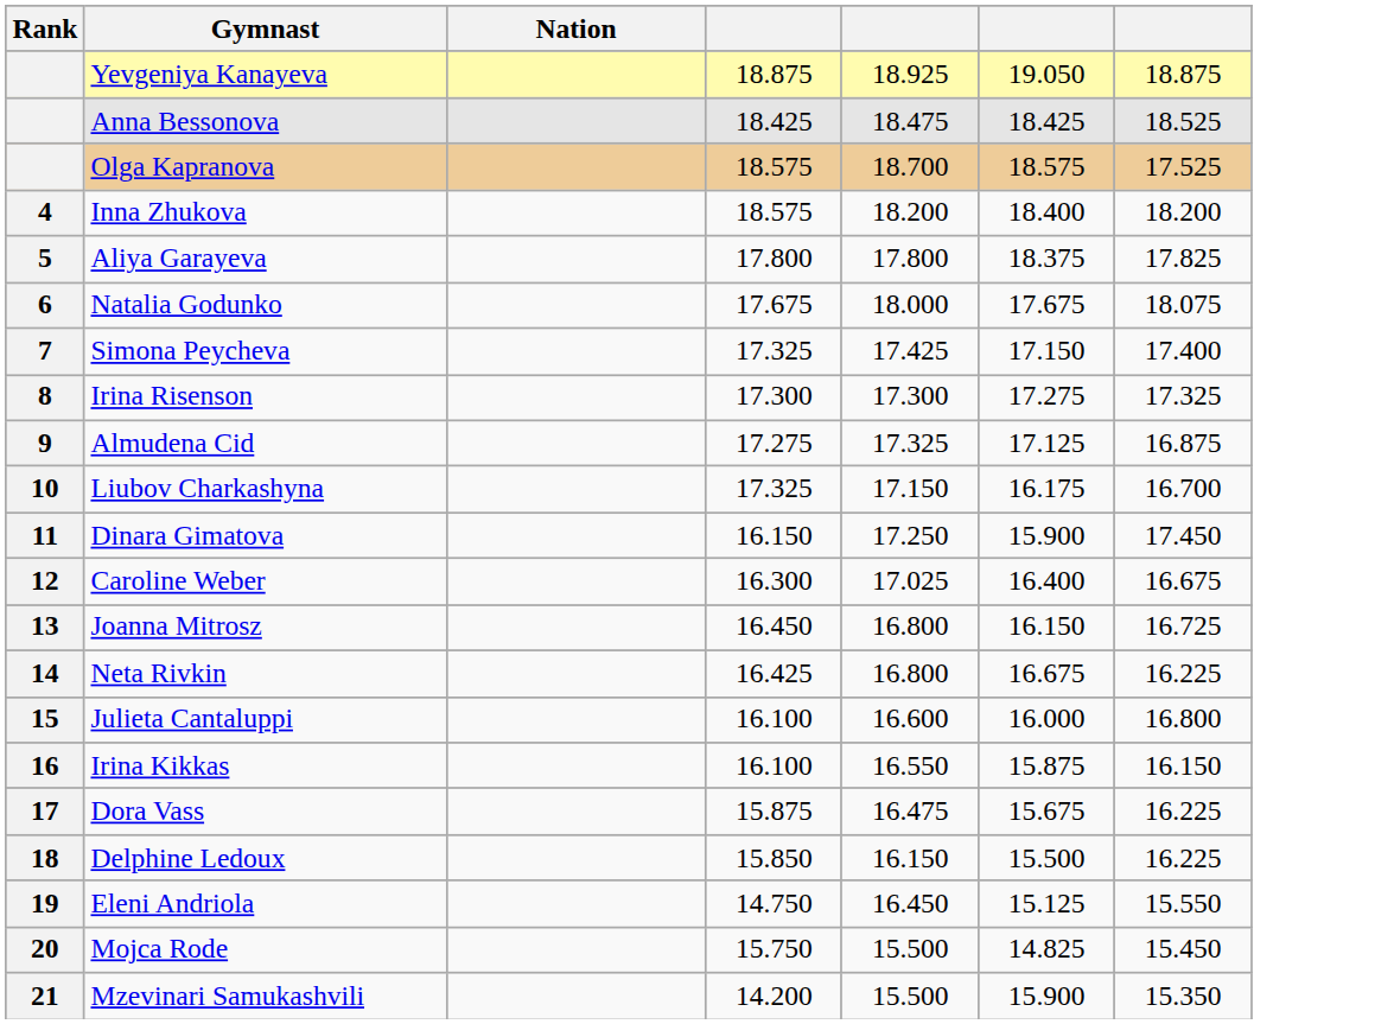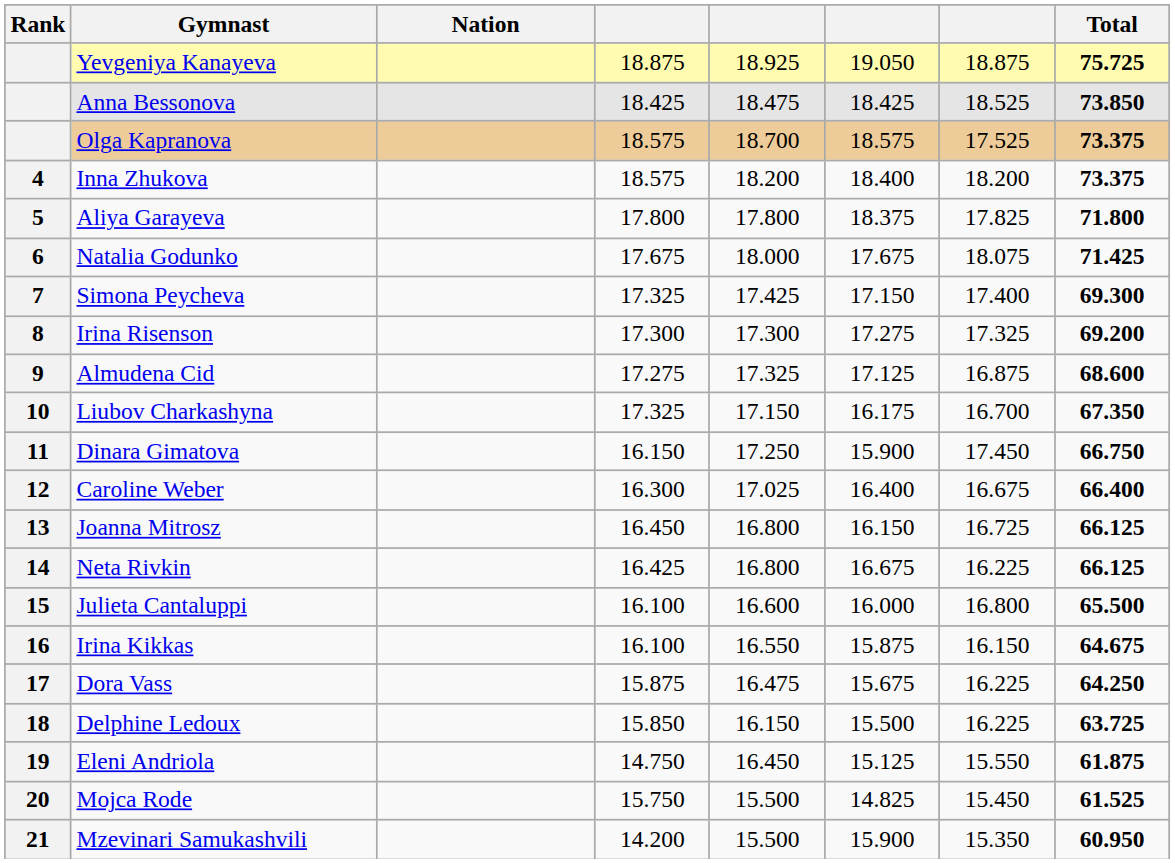+ column: Total | 75.725 | 73.850 | 73.375 | 73.375 | 71.800 | 71.425 | 69.300 | 69.200 | 68.600 | 67.350 | 66.750 | 66.400 | 66.125 | 66.125 | 65.500 | 64.675 | 64.250 | 63.725 | 61.875 | 61.525 | 60.950
